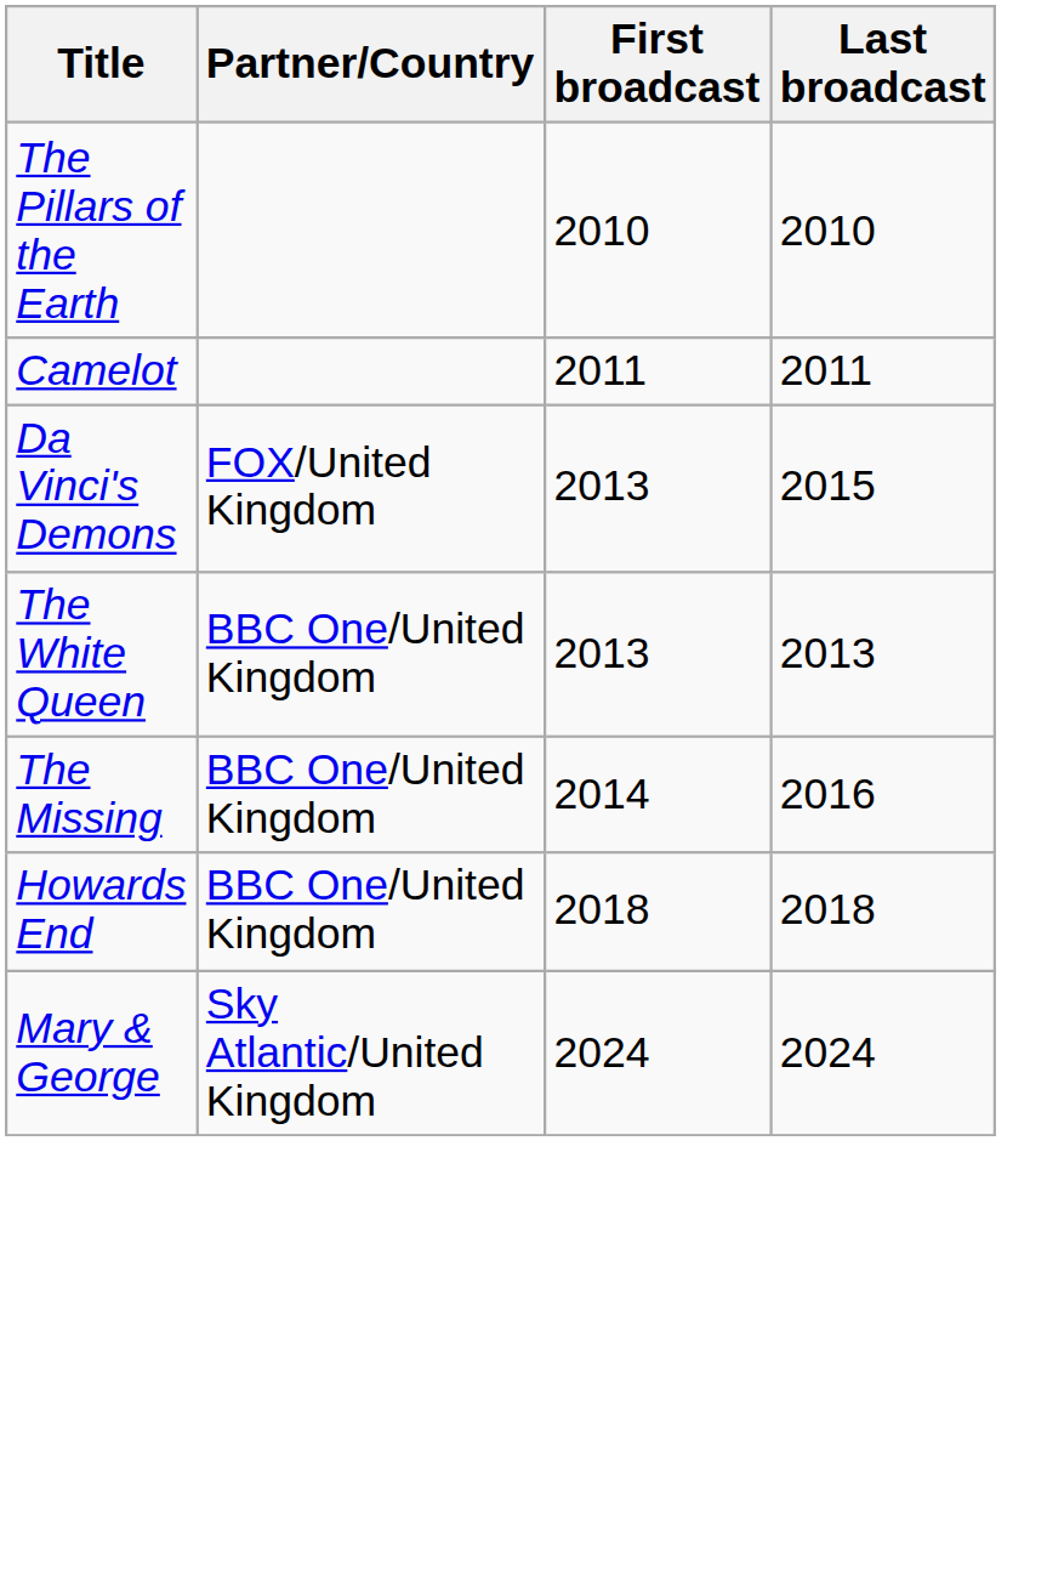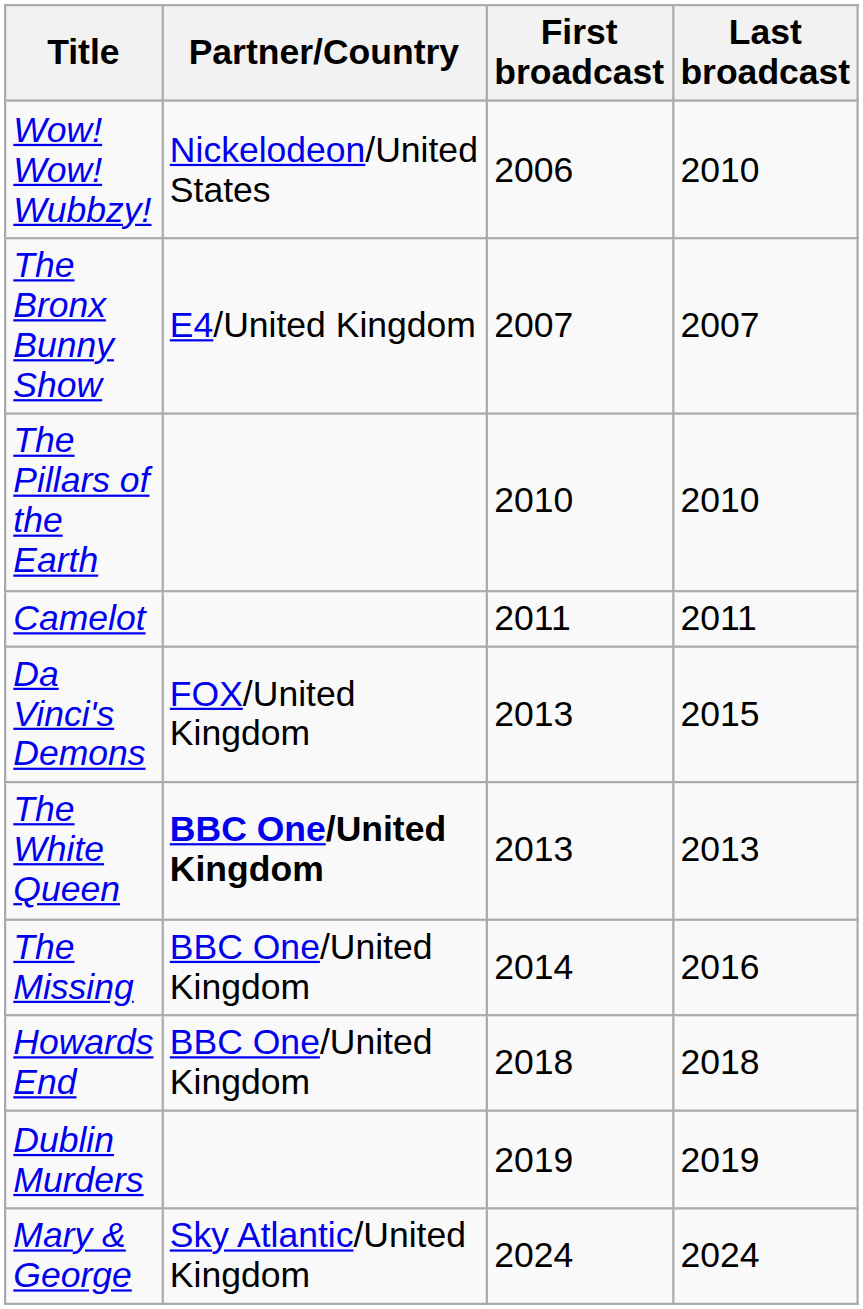+ row: Wow! Wow! Wubbzy! | Nickelodeon/United States | 2006 | 2010
+ row: The Bronx Bunny Show | E4/United Kingdom | 2007 | 2007
The White Queen | Partner/Country: normal -> bold
+ row: Dublin Murders | 2019 | 2019
